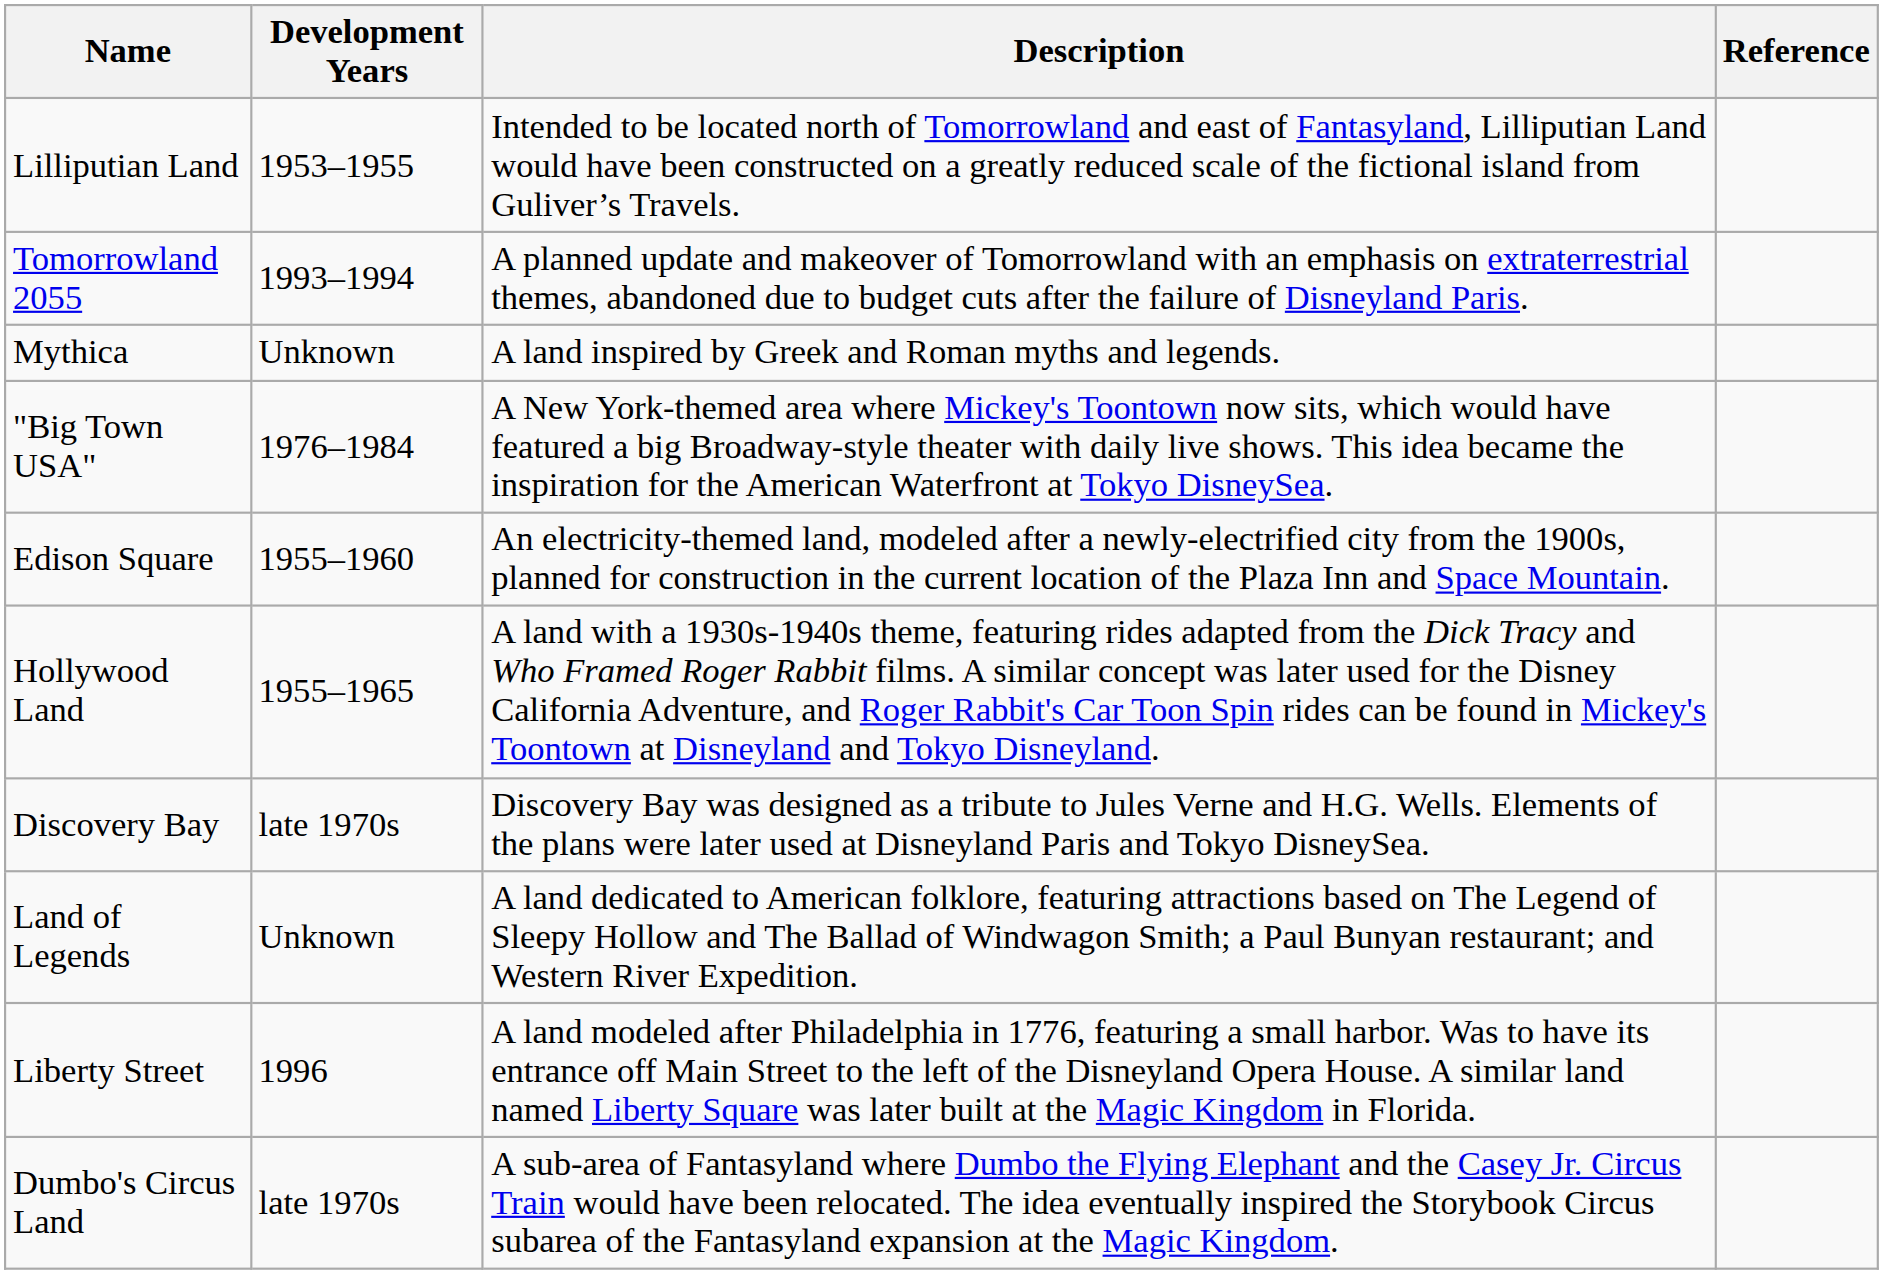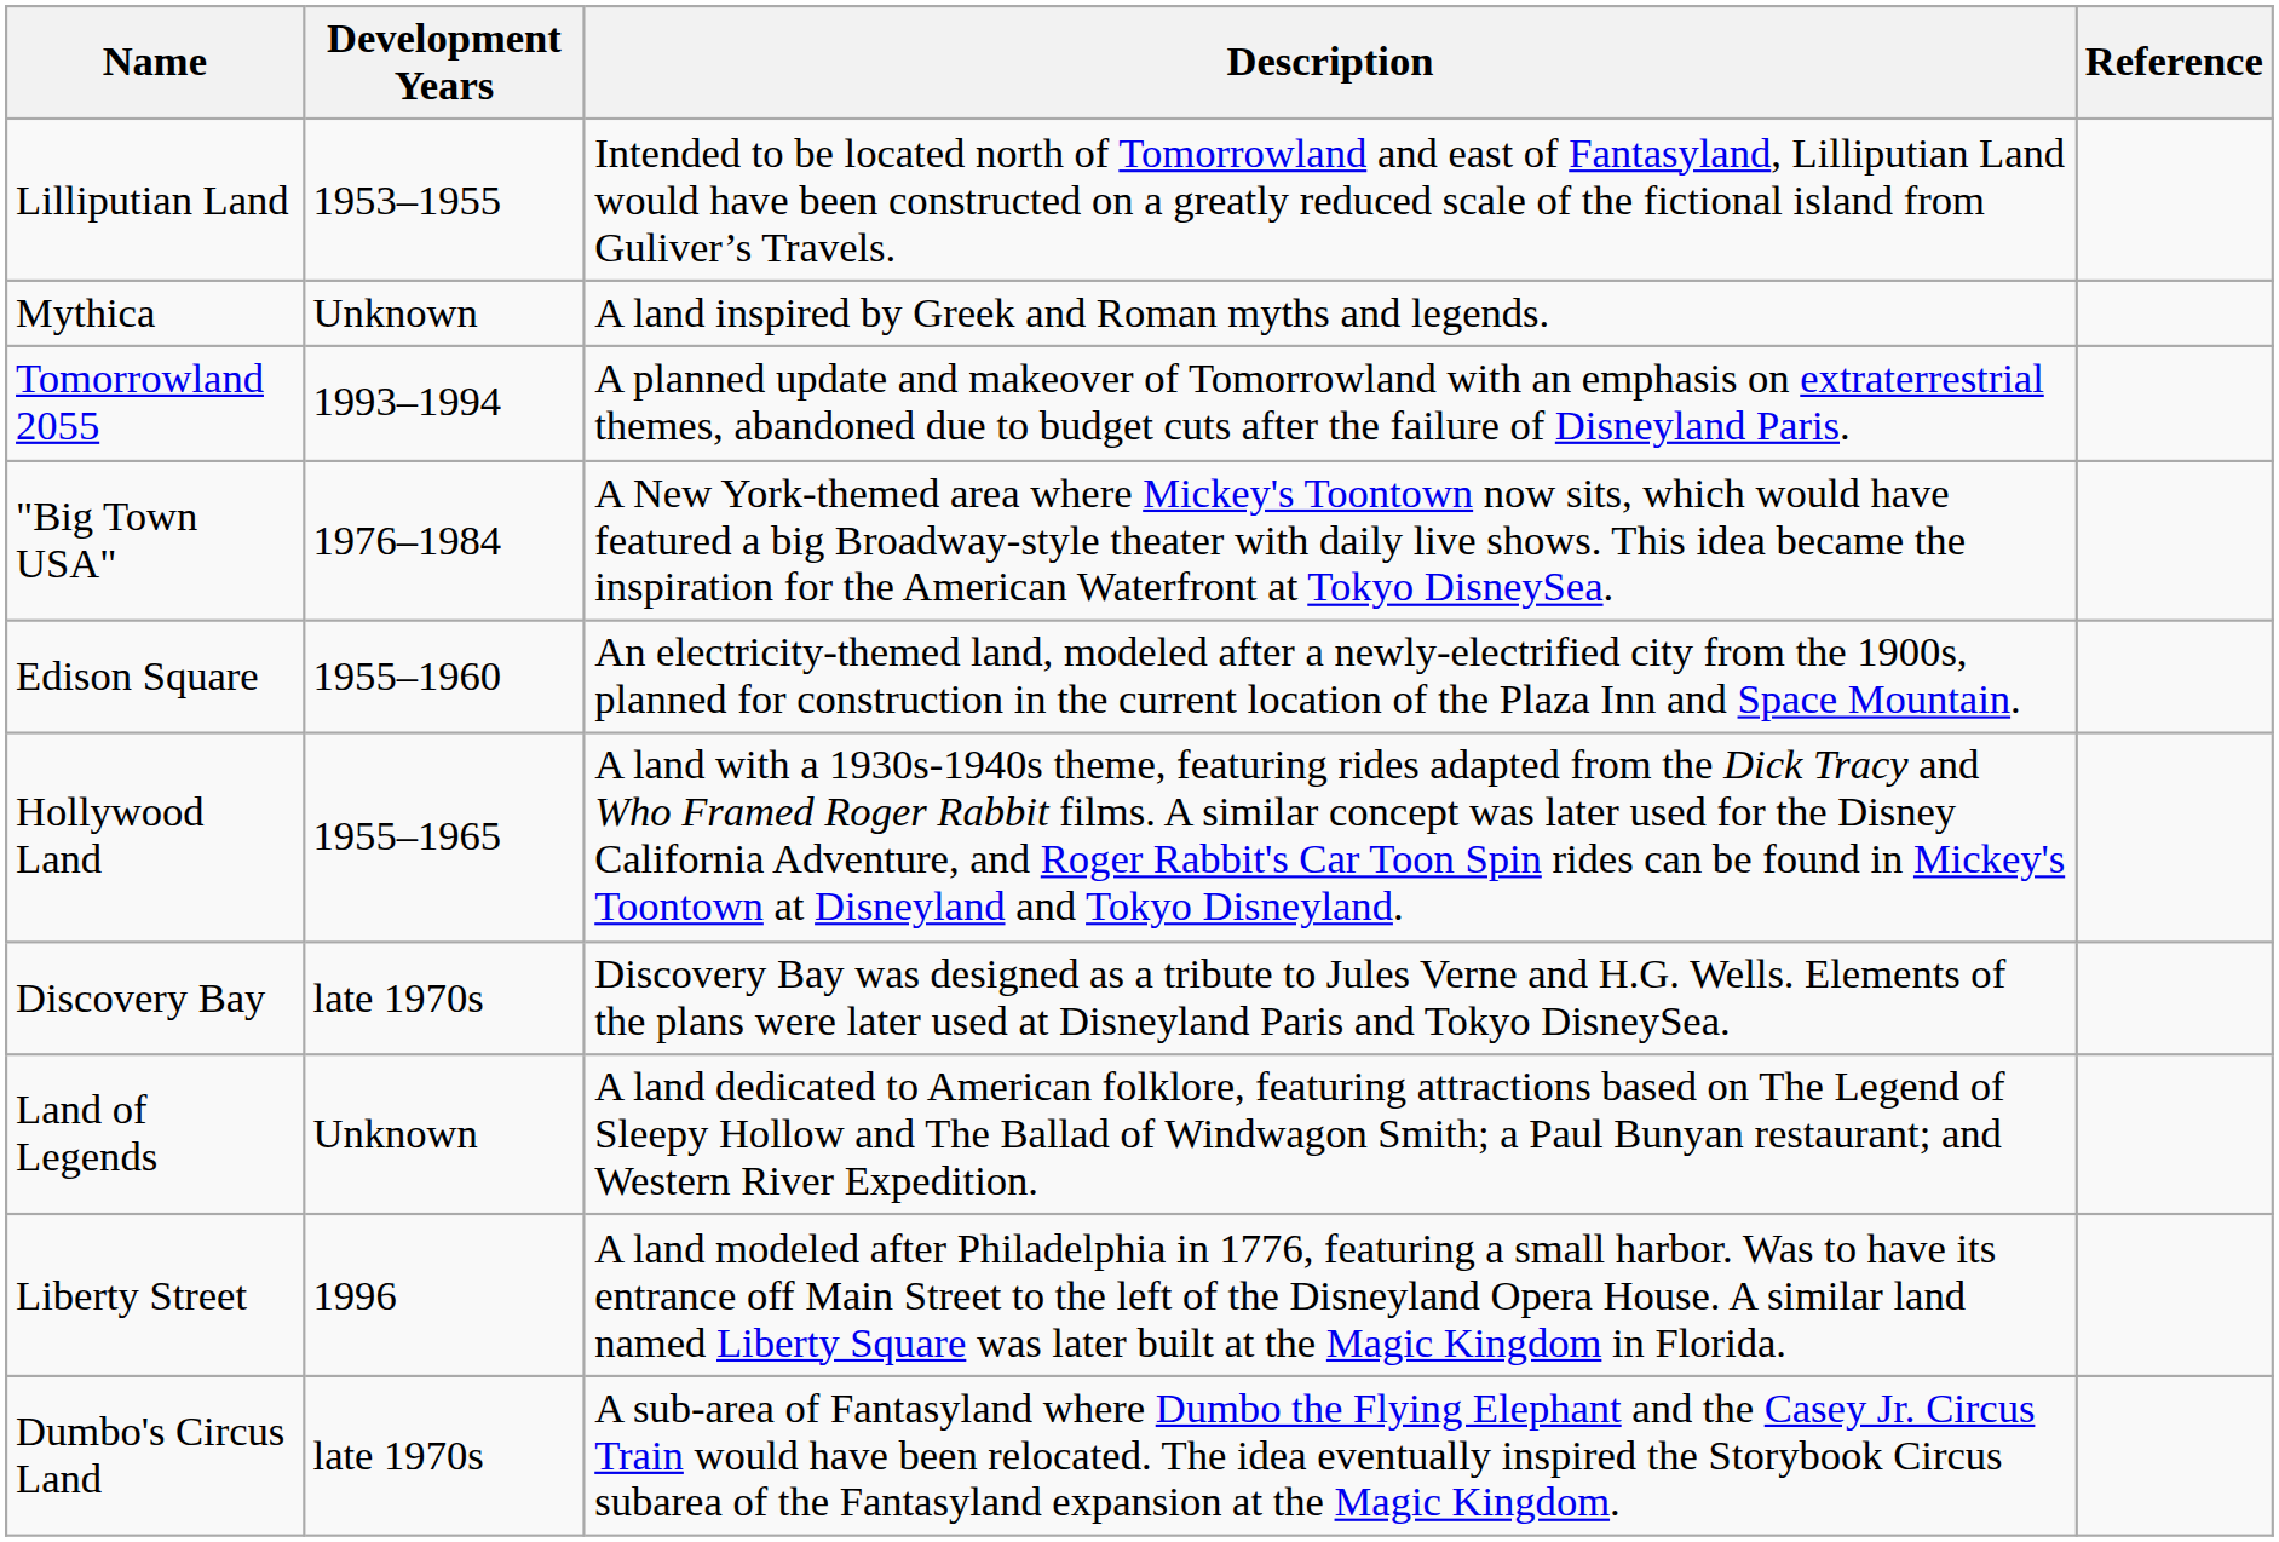rows swapped: Mythica <-> Tomorrowland 2055
